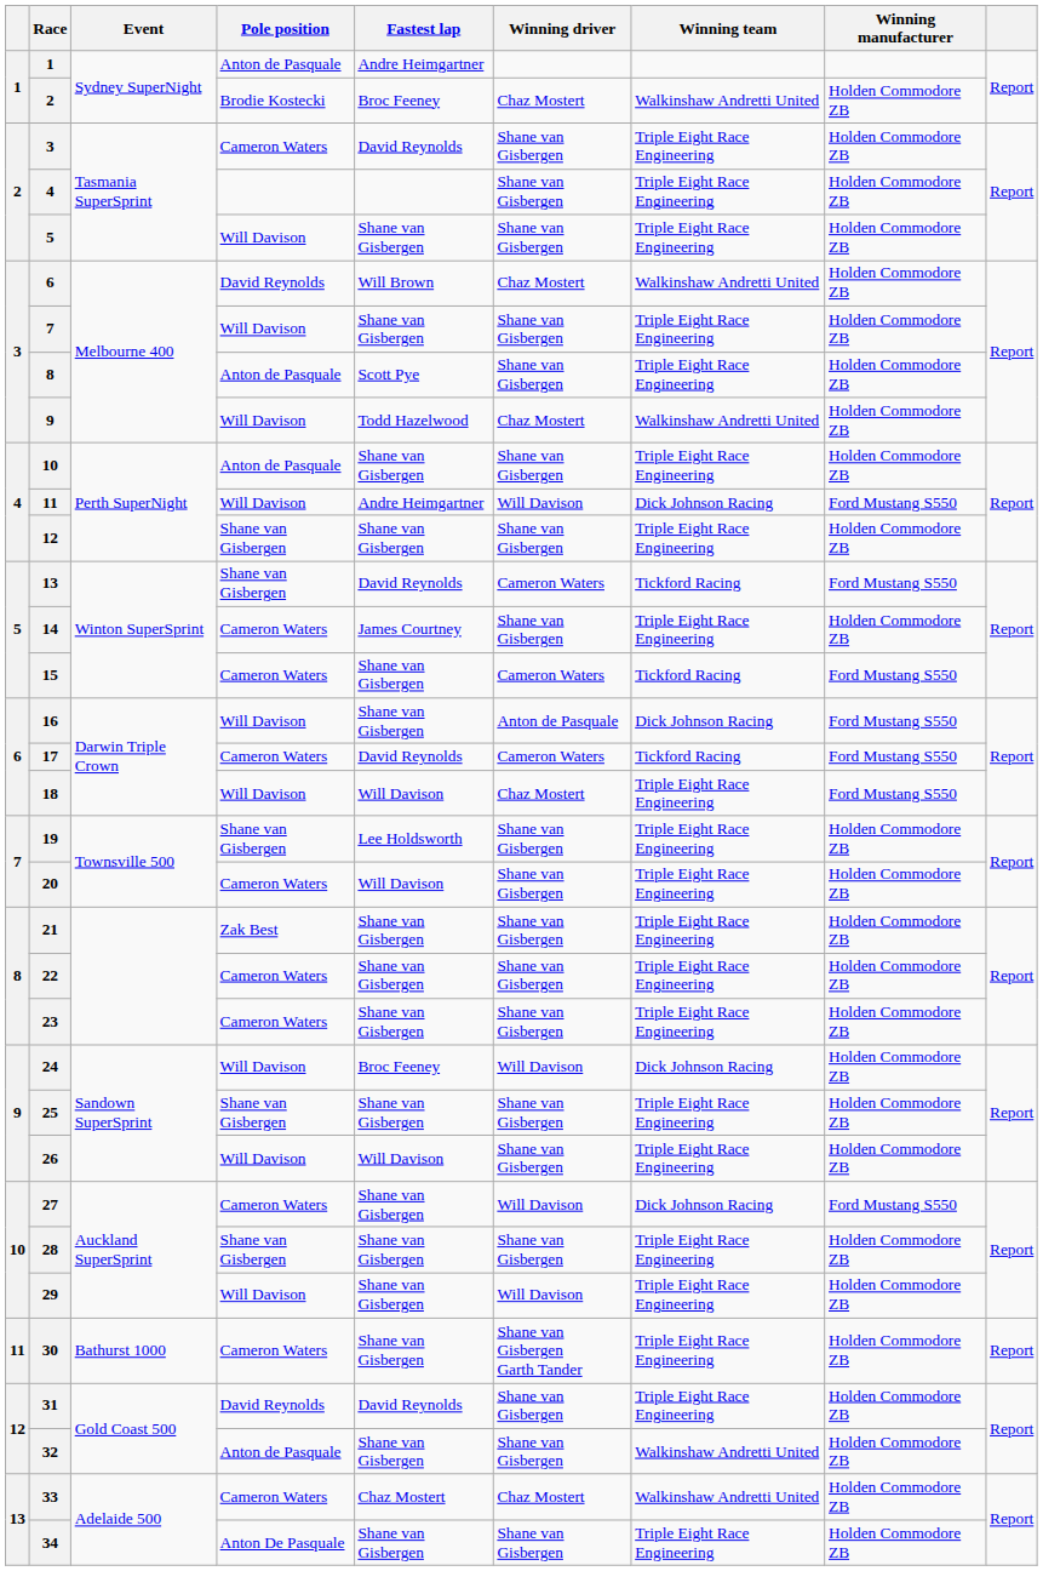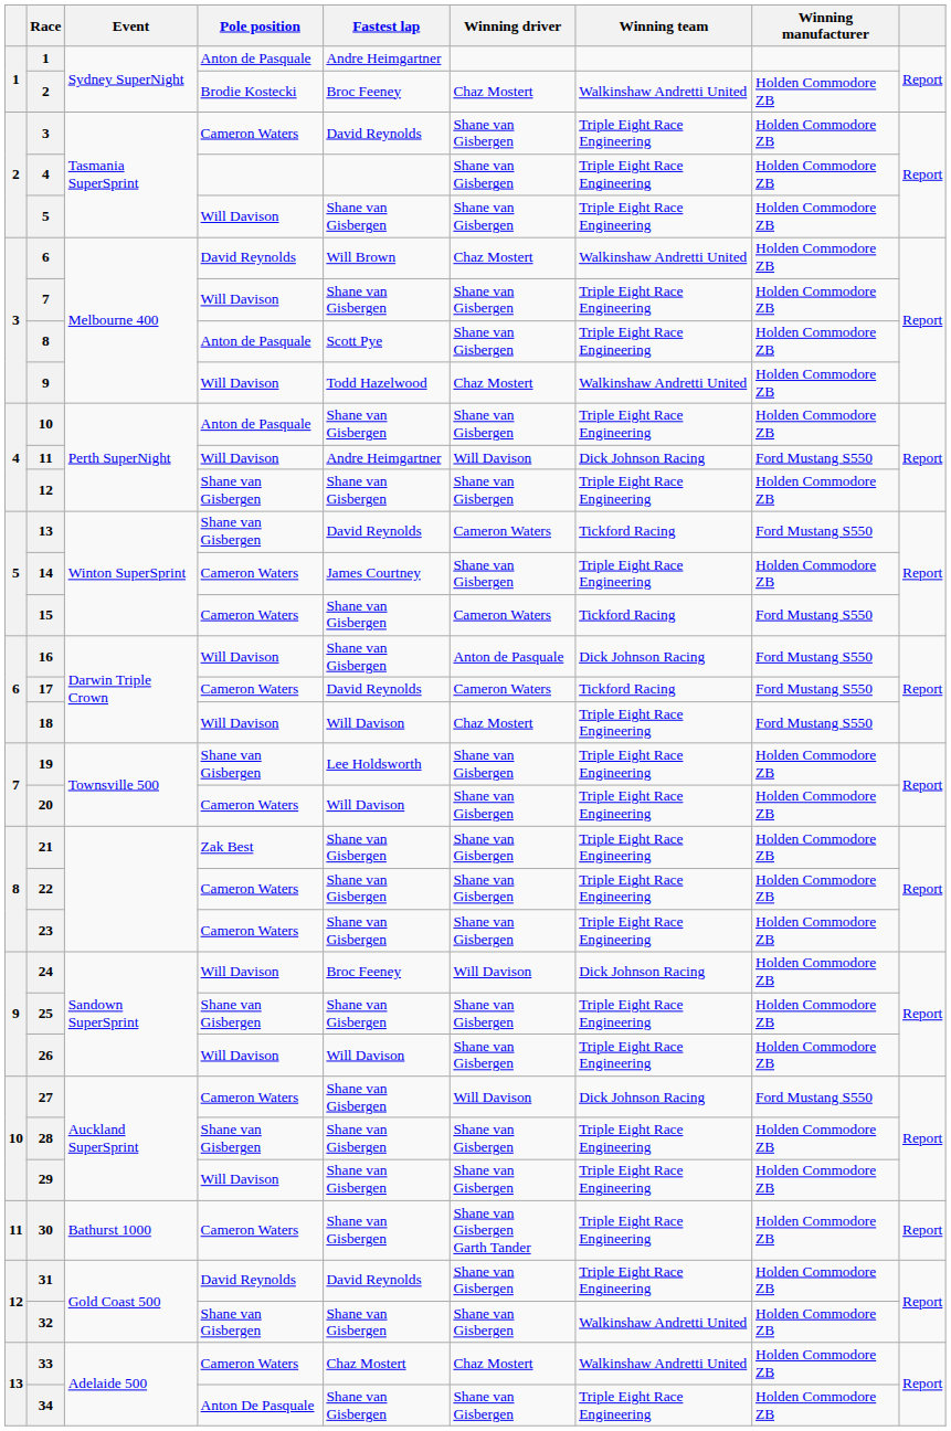29 | Winning driver: Will Davison -> Shane van Gisbergen
32 | Pole position: Anton de Pasquale -> Shane van Gisbergen
